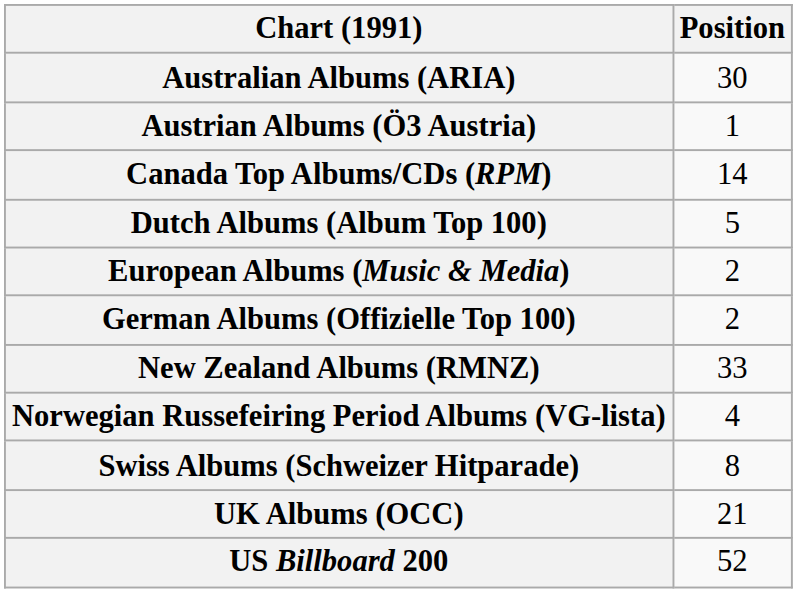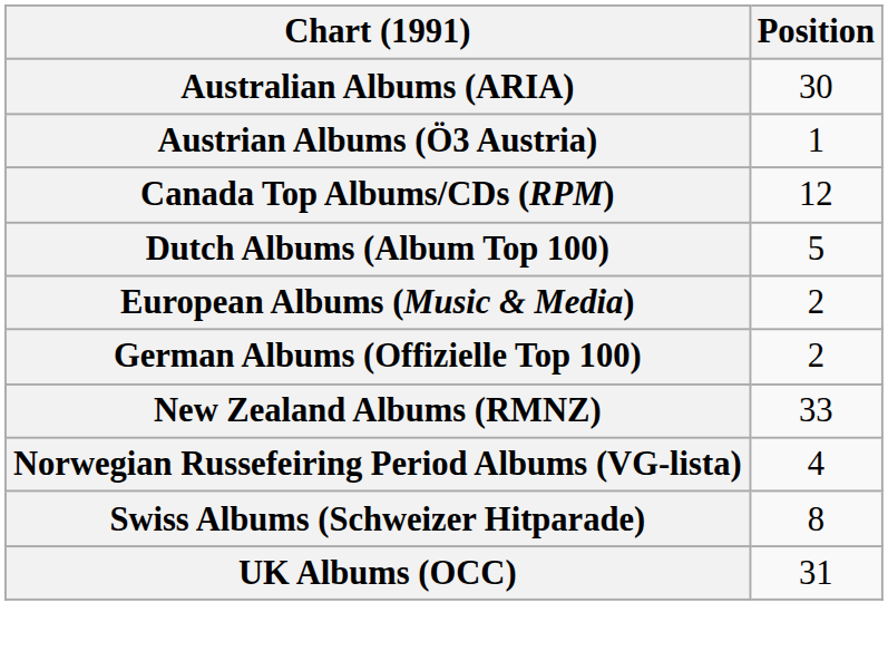Canada Top Albums/CDs (RPM) | Position: 14 -> 12
UK Albums (OCC) | Position: 21 -> 31
- row: US Billboard 200 | 52
